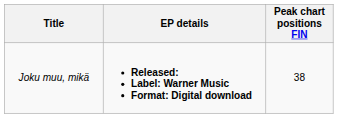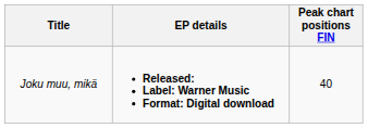Joku muu, mikä | Peak chart positions FIN: 38 -> 40
